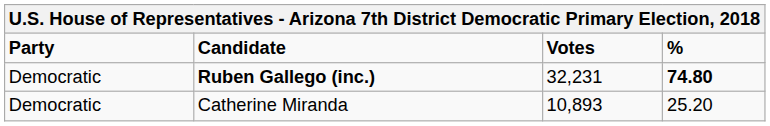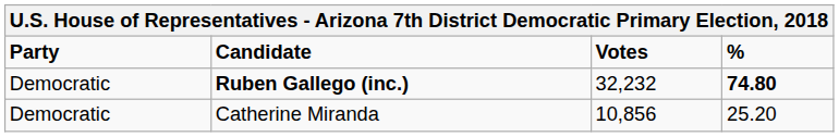Ruben Gallego (inc.) | Votes: 32,231 -> 32,232
Catherine Miranda | Votes: 10,893 -> 10,856
